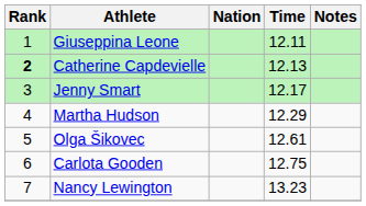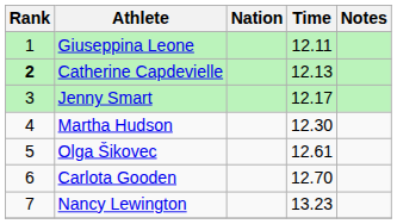Martha Hudson | Time: 12.29 -> 12.30
Carlota Gooden | Time: 12.75 -> 12.70
